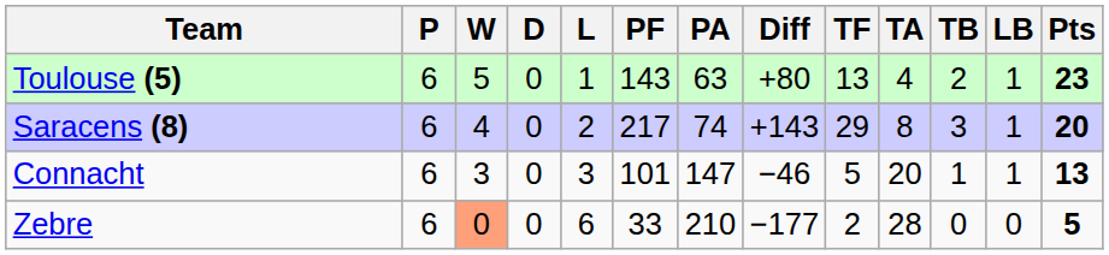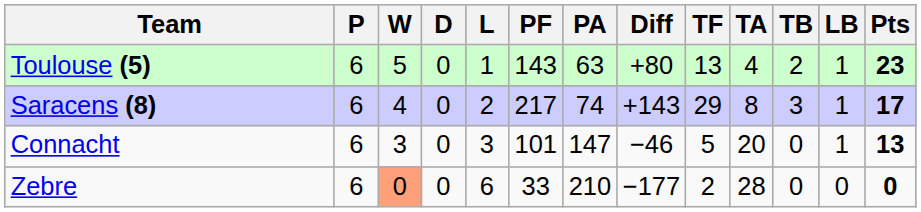Saracens (8) | Pts: 20 -> 17
Connacht | TB: 1 -> 0
Zebre | Pts: 5 -> 0
